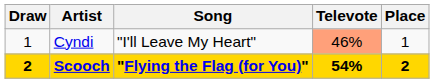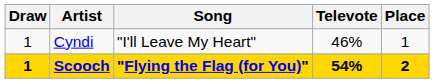Cyndi | Televote: lightsalmon background -> no background
Scooch | Draw: 2 -> 1
